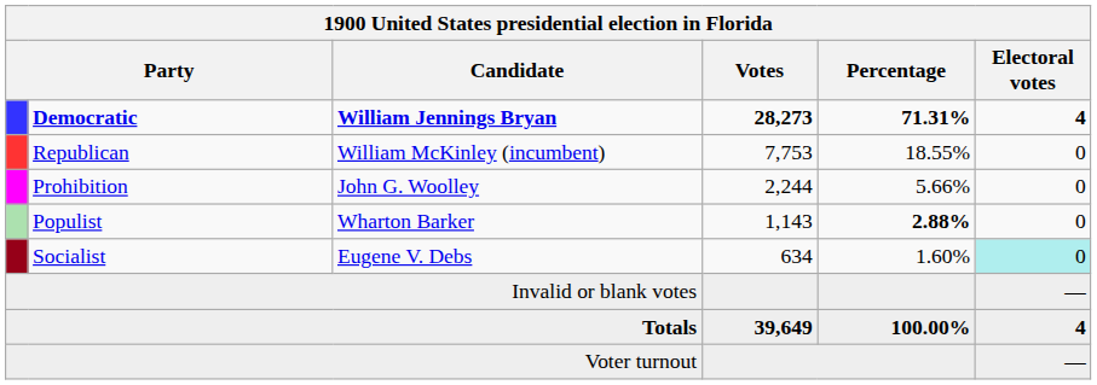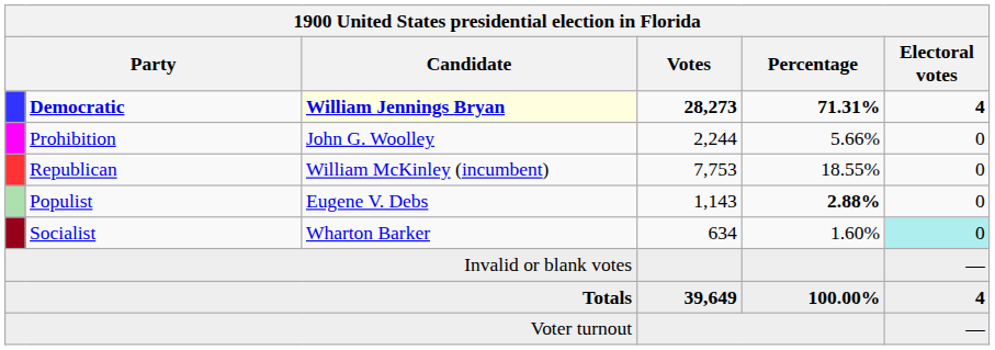Democratic | Candidate: no background -> lightyellow background
rows swapped: Republican <-> Prohibition
Populist | Candidate: Wharton Barker -> Eugene V. Debs
Socialist | Candidate: Eugene V. Debs -> Wharton Barker
